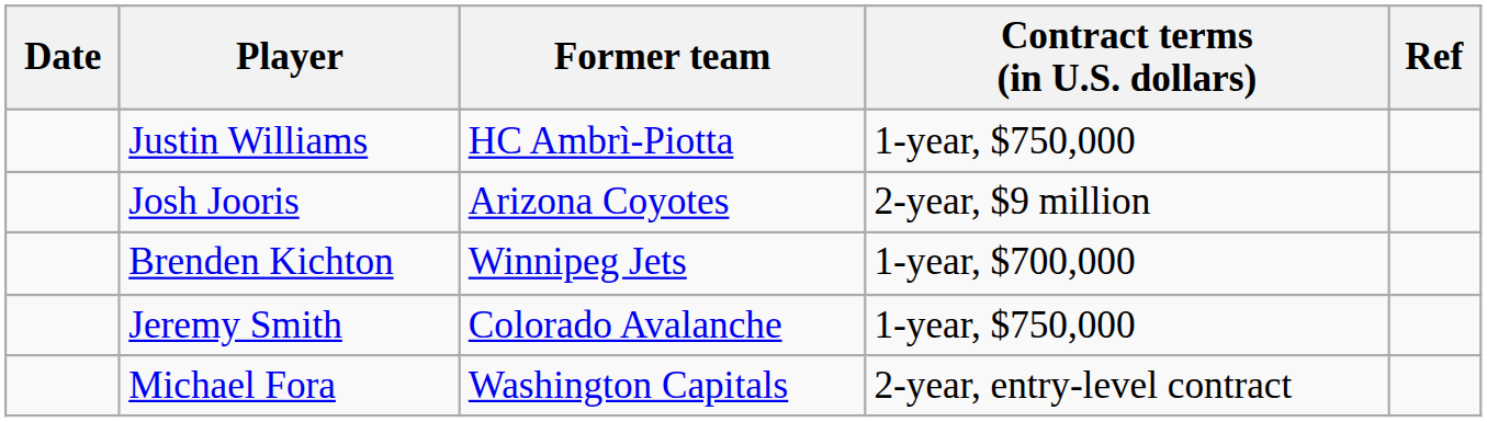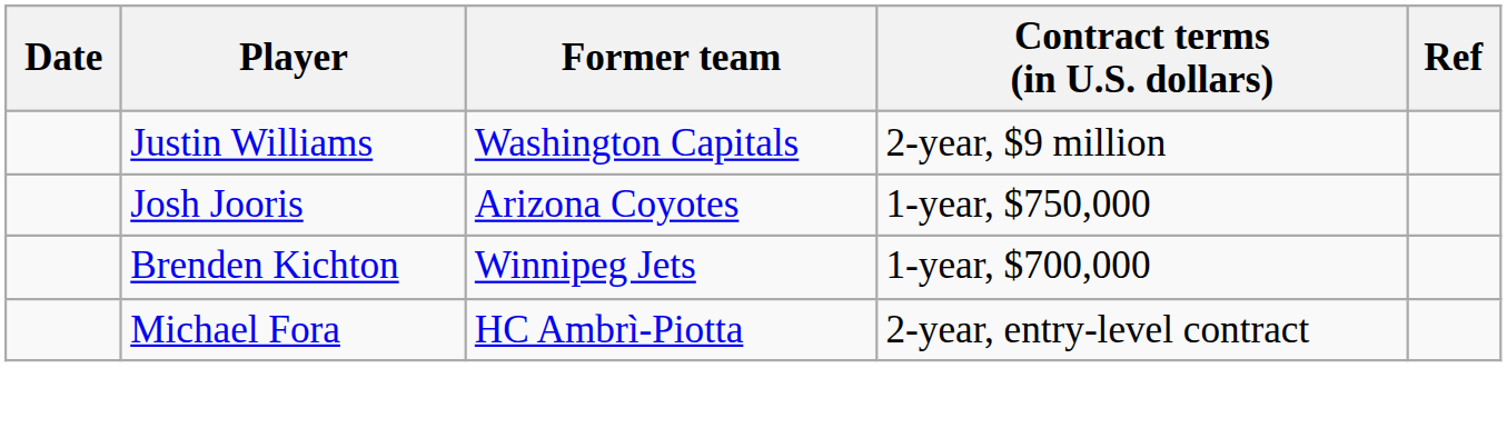Justin Williams | Former team: HC Ambrì-Piotta -> Washington Capitals
Justin Williams | Contract terms (in U.S. dollars): 1-year, $750,000 -> 2-year, $9 million
Josh Jooris | Contract terms (in U.S. dollars): 2-year, $9 million -> 1-year, $750,000
- row: Jeremy Smith | Colorado Avalanche | 1-year, $750,000
Michael Fora | Former team: Washington Capitals -> HC Ambrì-Piotta
